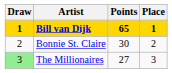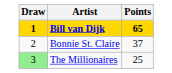- column: Place | 1 | 2 | 3
Bonnie St. Claire | Points: 30 -> 37
The Millionaires | Points: 27 -> 25
